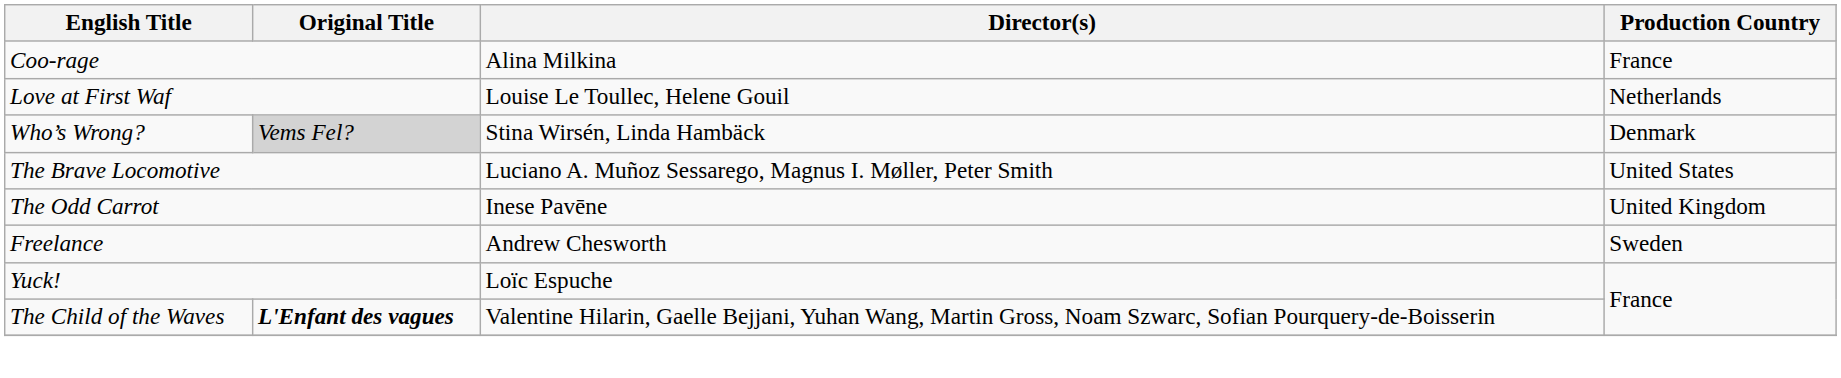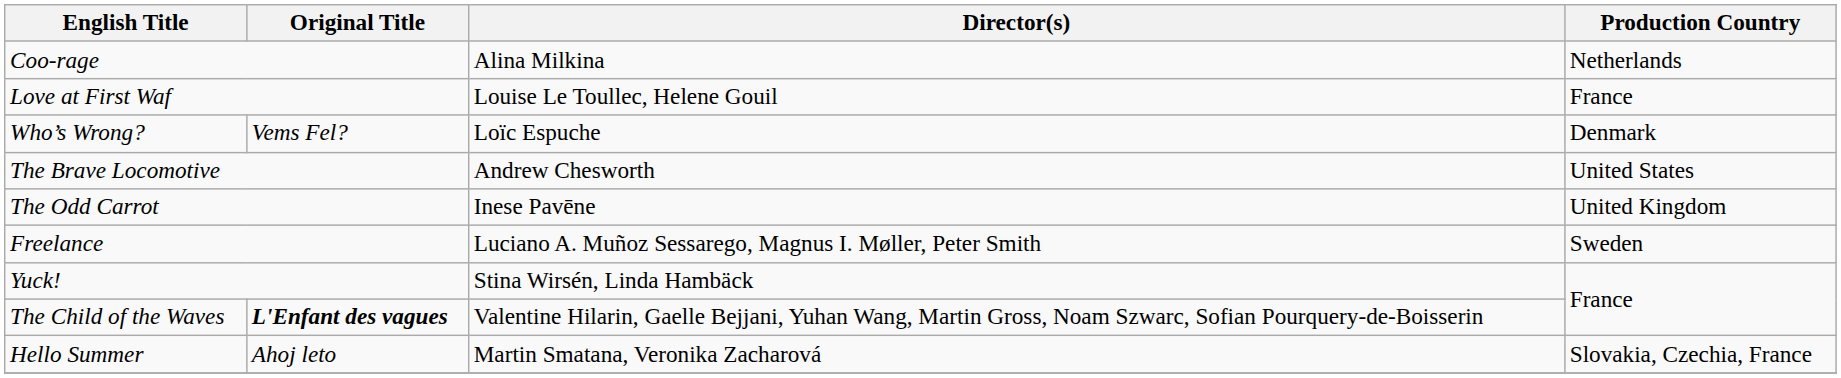Coo-rage | Production Country: France -> Netherlands
Love at First Waf | Production Country: Netherlands -> France
Who’s Wrong? | Original Title: lightgrey background -> no background
Who’s Wrong? | Director(s): Stina Wirsén, Linda Hambäck -> Loïc Espuche
The Brave Locomotive | Director(s): Luciano A. Muñoz Sessarego, Magnus I. Møller, Peter Smith -> Andrew Chesworth
Freelance | Director(s): Andrew Chesworth -> Luciano A. Muñoz Sessarego, Magnus I. Møller, Peter Smith
Yuck! | Director(s): Loïc Espuche -> Stina Wirsén, Linda Hambäck
+ row: Hello Summer | Ahoj leto | Martin Smatana, Veronika Zacharová | Slovakia, Czechia, France
